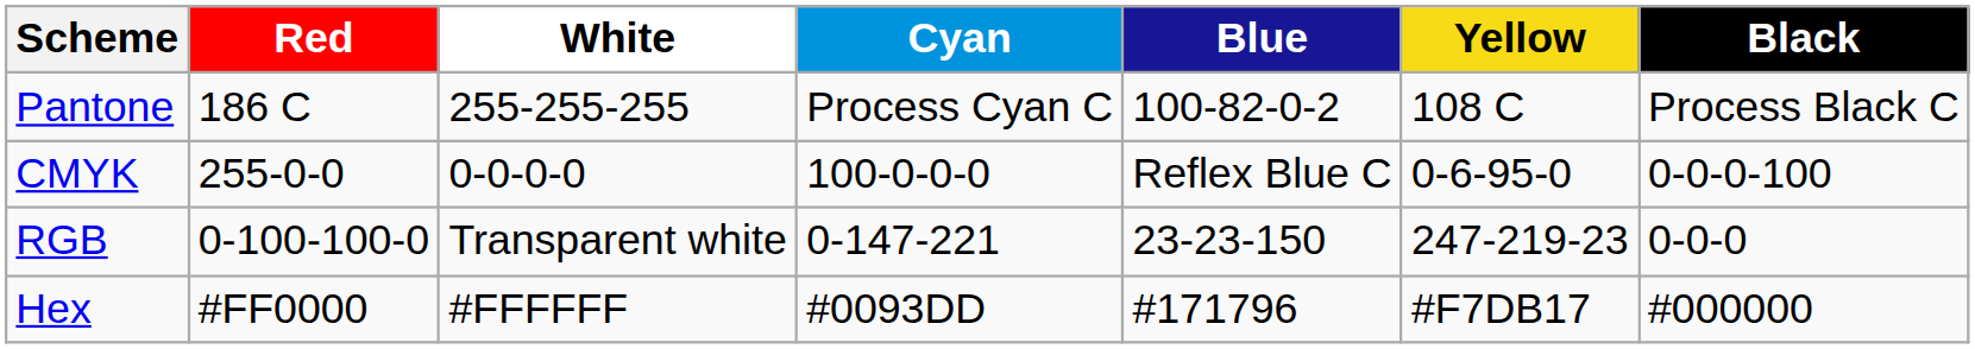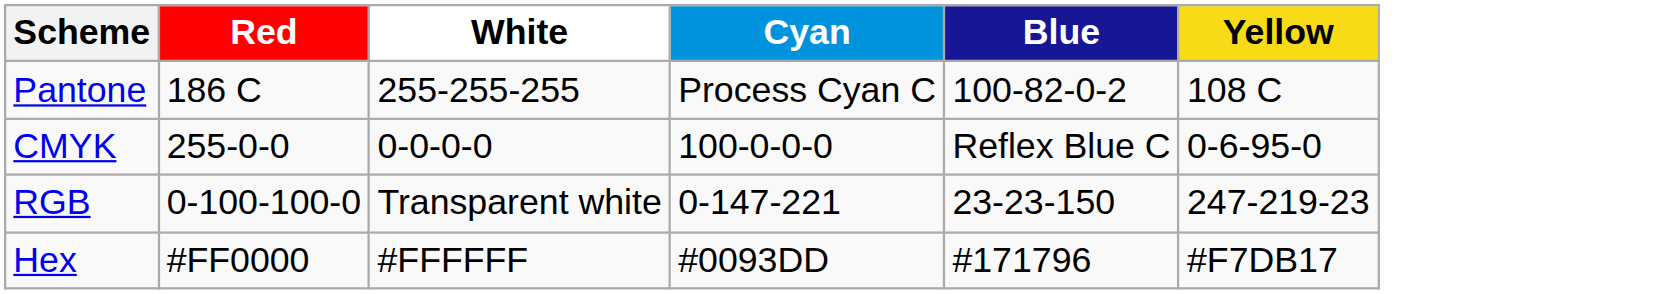- column: Black | Process Black C | 0-0-0-100 | 0-0-0 | #000000
